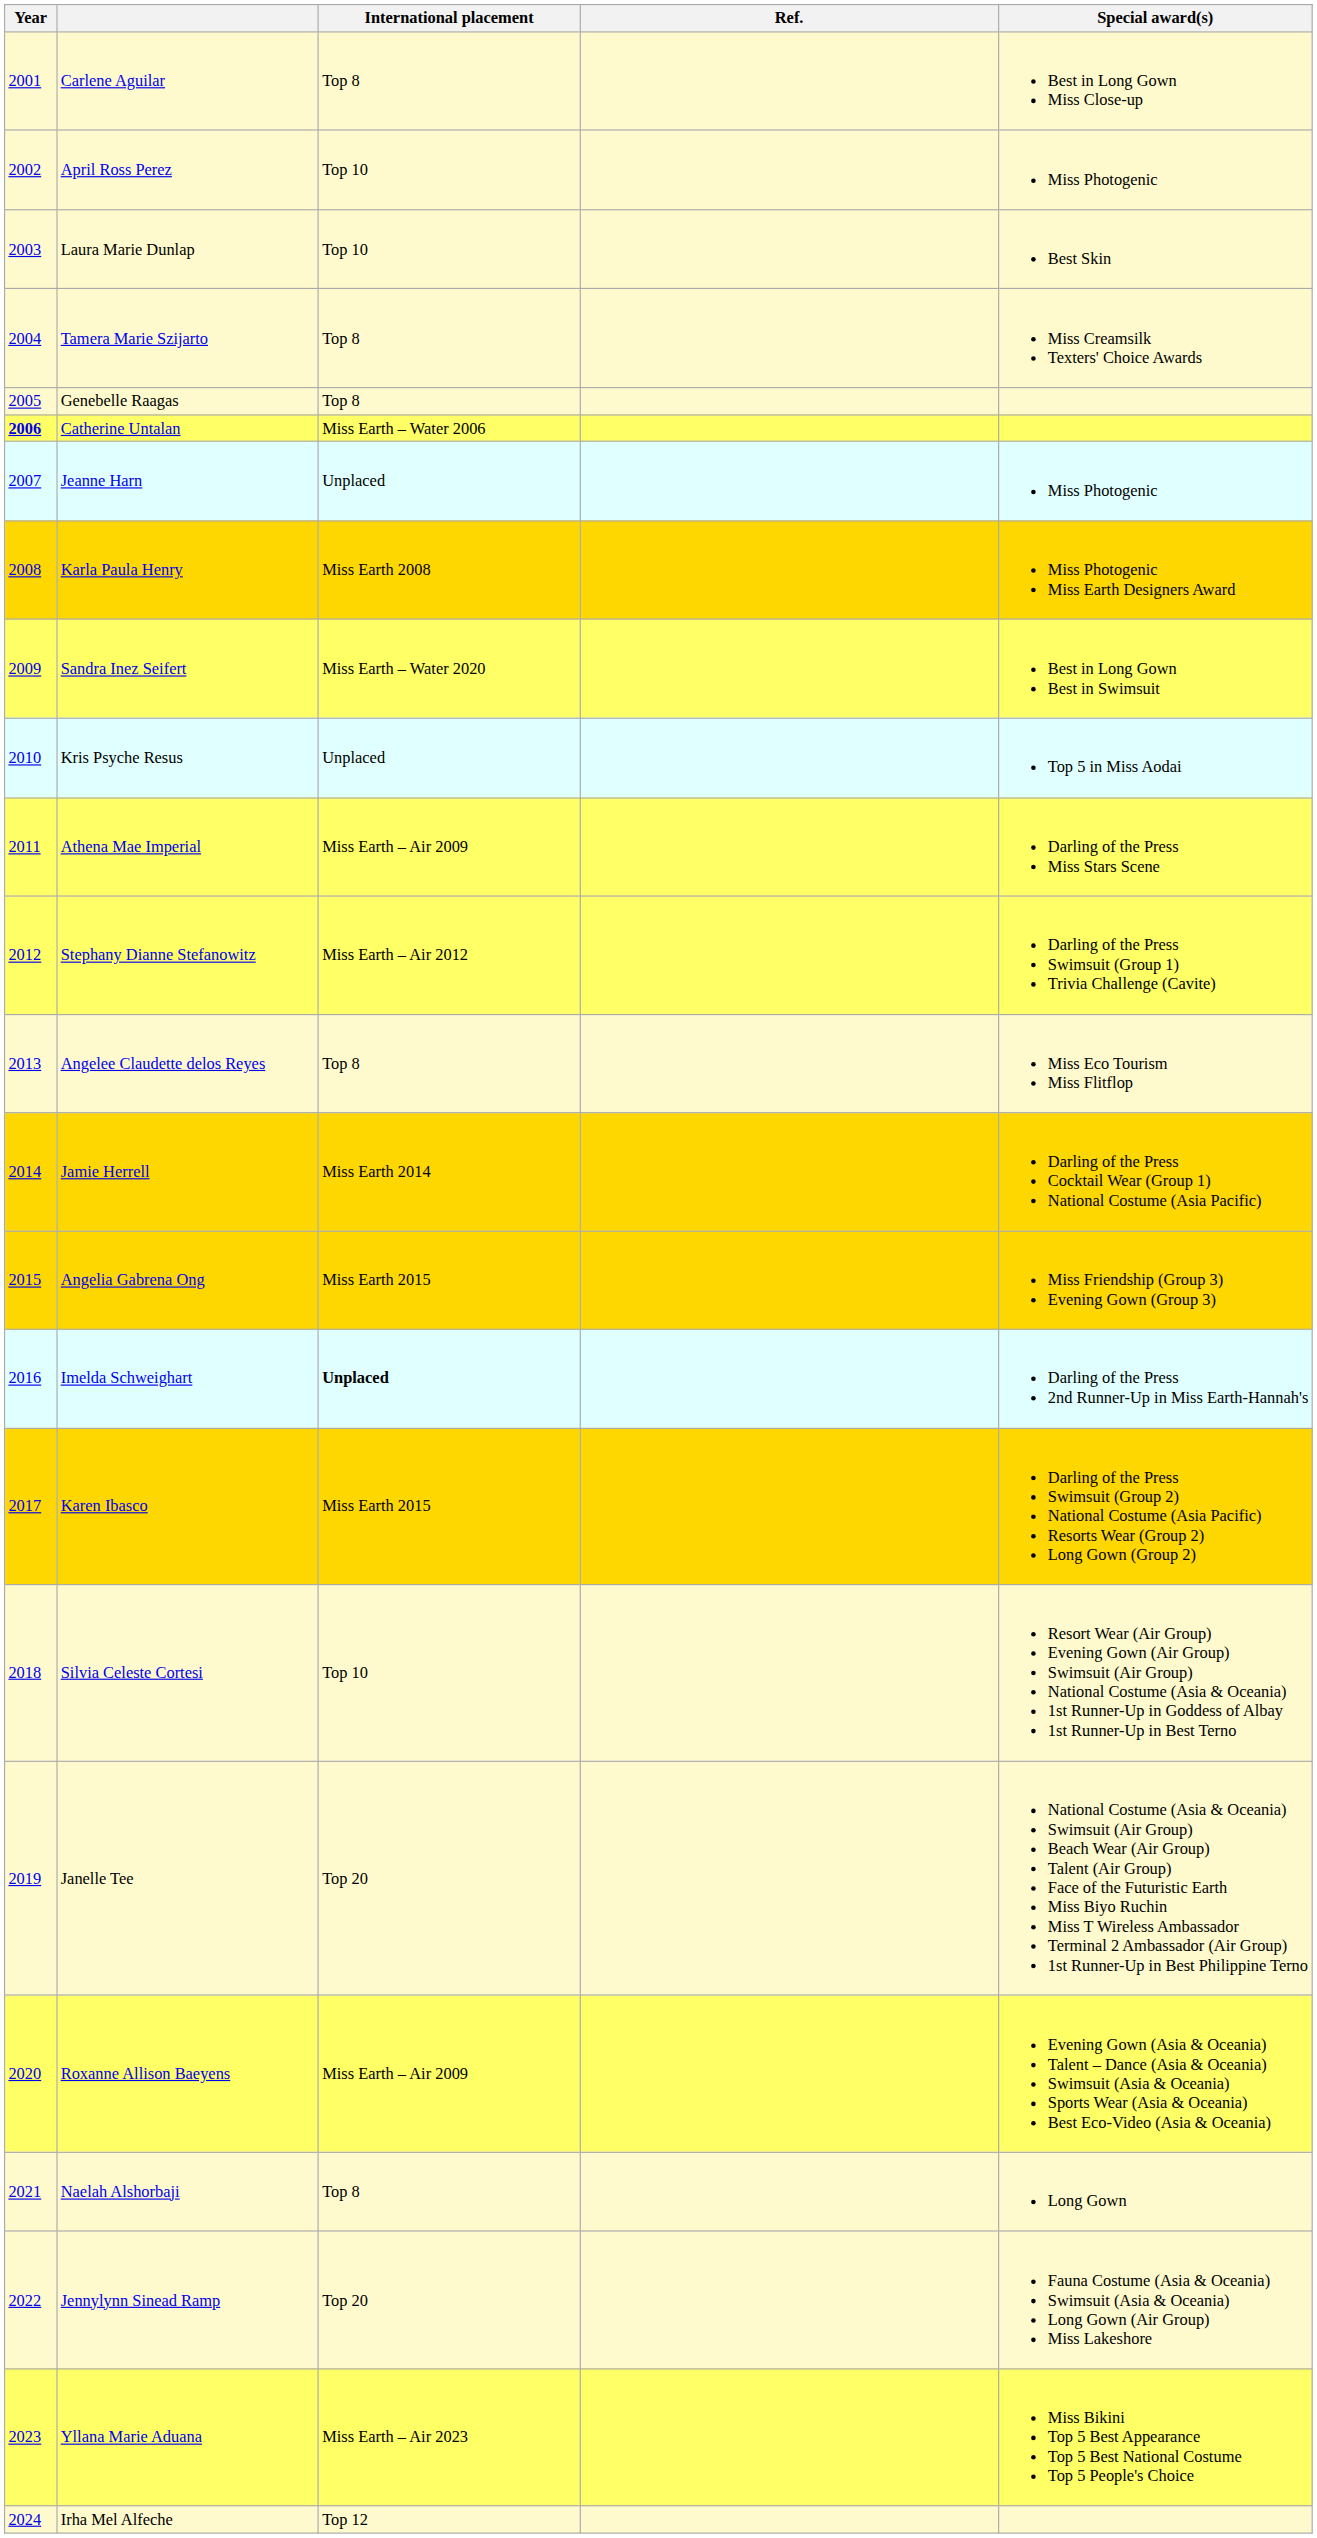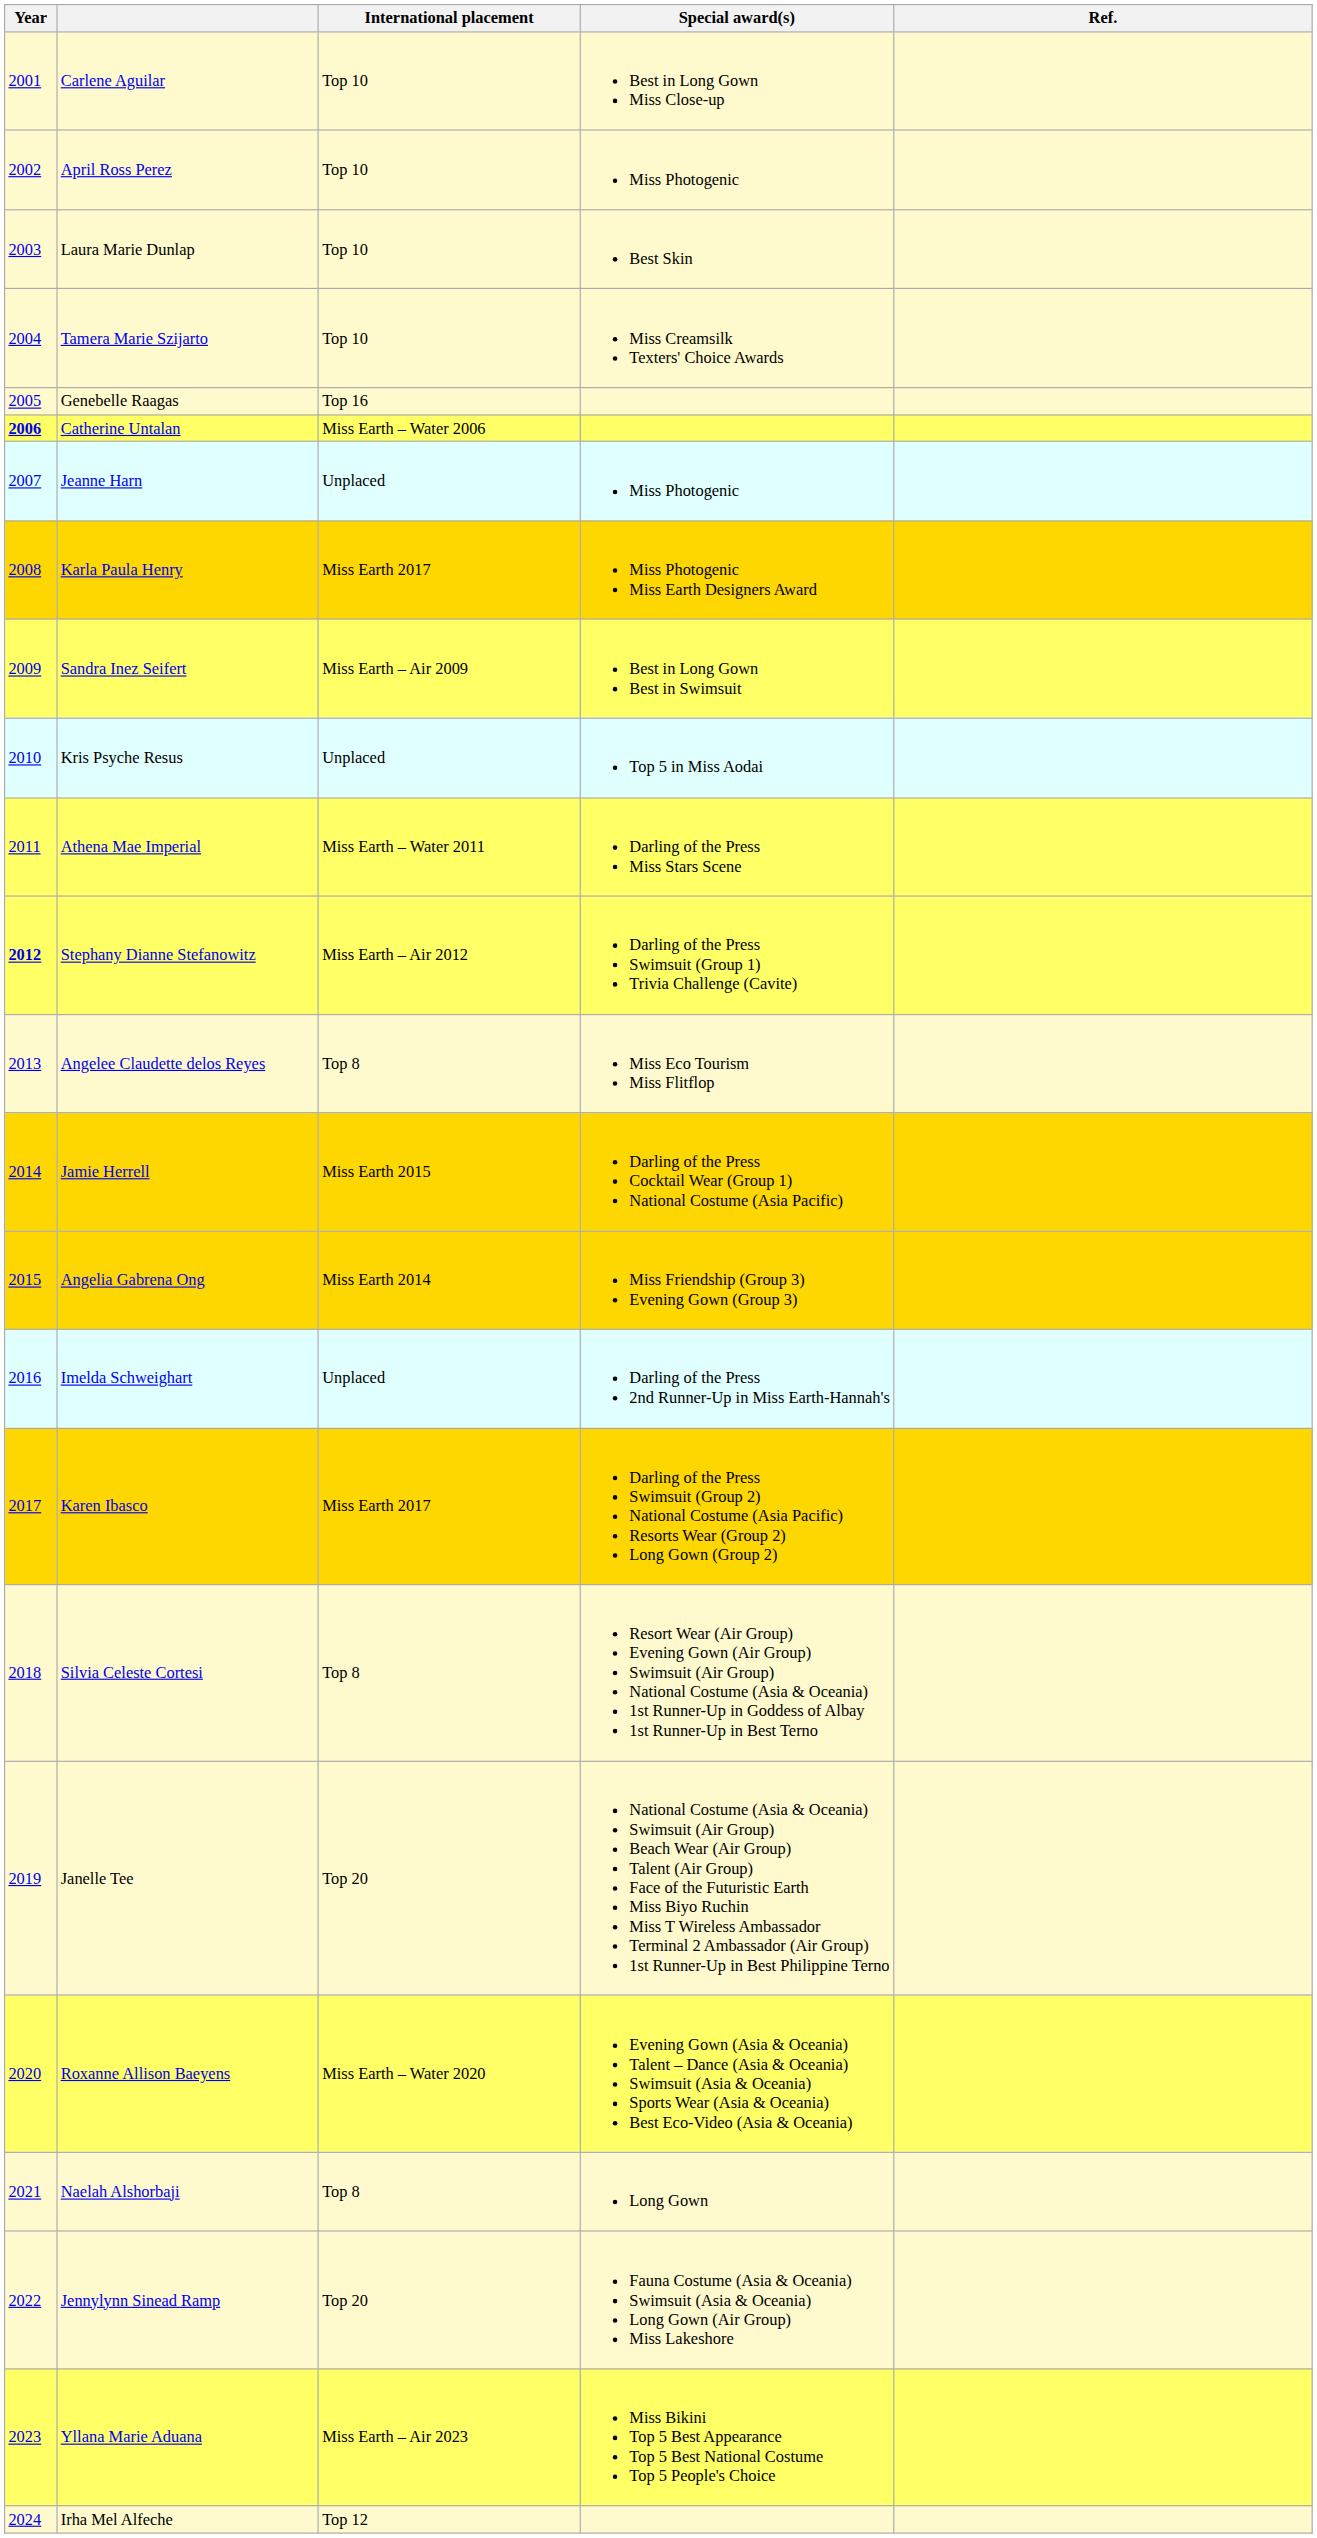columns swapped: Special award(s) <-> Ref.
Carlene Aguilar | International placement: Top 8 -> Top 10
Tamera Marie Szijarto | International placement: Top 8 -> Top 10
Genebelle Raagas | International placement: Top 8 -> Top 16
Karla Paula Henry | International placement: Miss Earth 2008 -> Miss Earth 2017
Sandra Inez Seifert | International placement: Miss Earth – Water 2020 -> Miss Earth – Air 2009
Athena Mae Imperial | International placement: Miss Earth – Air 2009 -> Miss Earth – Water 2011
Stephany Dianne Stefanowitz | Year: normal -> bold
Jamie Herrell | International placement: Miss Earth 2014 -> Miss Earth 2015
Angelia Gabrena Ong | International placement: Miss Earth 2015 -> Miss Earth 2014
Imelda Schweighart | International placement: bold -> normal
Karen Ibasco | International placement: Miss Earth 2015 -> Miss Earth 2017
Silvia Celeste Cortesi | International placement: Top 10 -> Top 8
Roxanne Allison Baeyens | International placement: Miss Earth – Air 2009 -> Miss Earth – Water 2020
